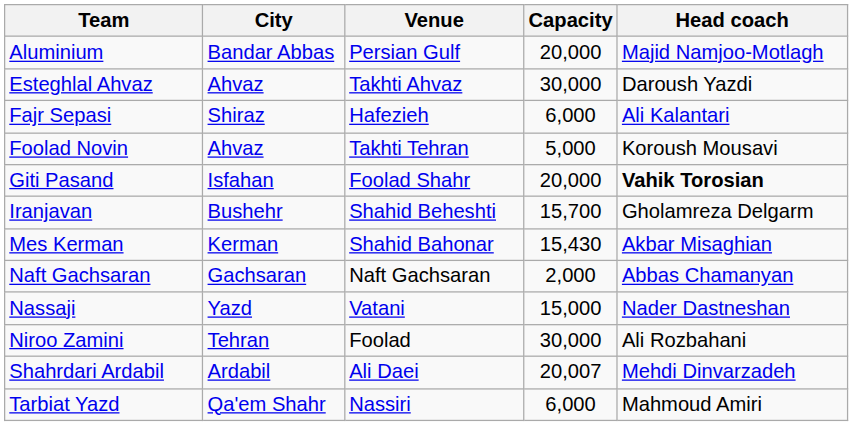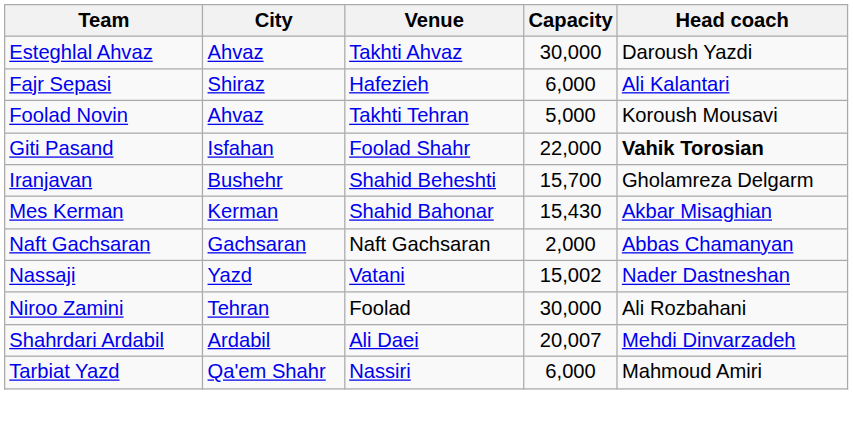- row: Aluminium | Bandar Abbas | Persian Gulf | 20,000 | Majid Namjoo-Motlagh
Giti Pasand | Capacity: 20,000 -> 22,000
Nassaji | Capacity: 15,000 -> 15,002
